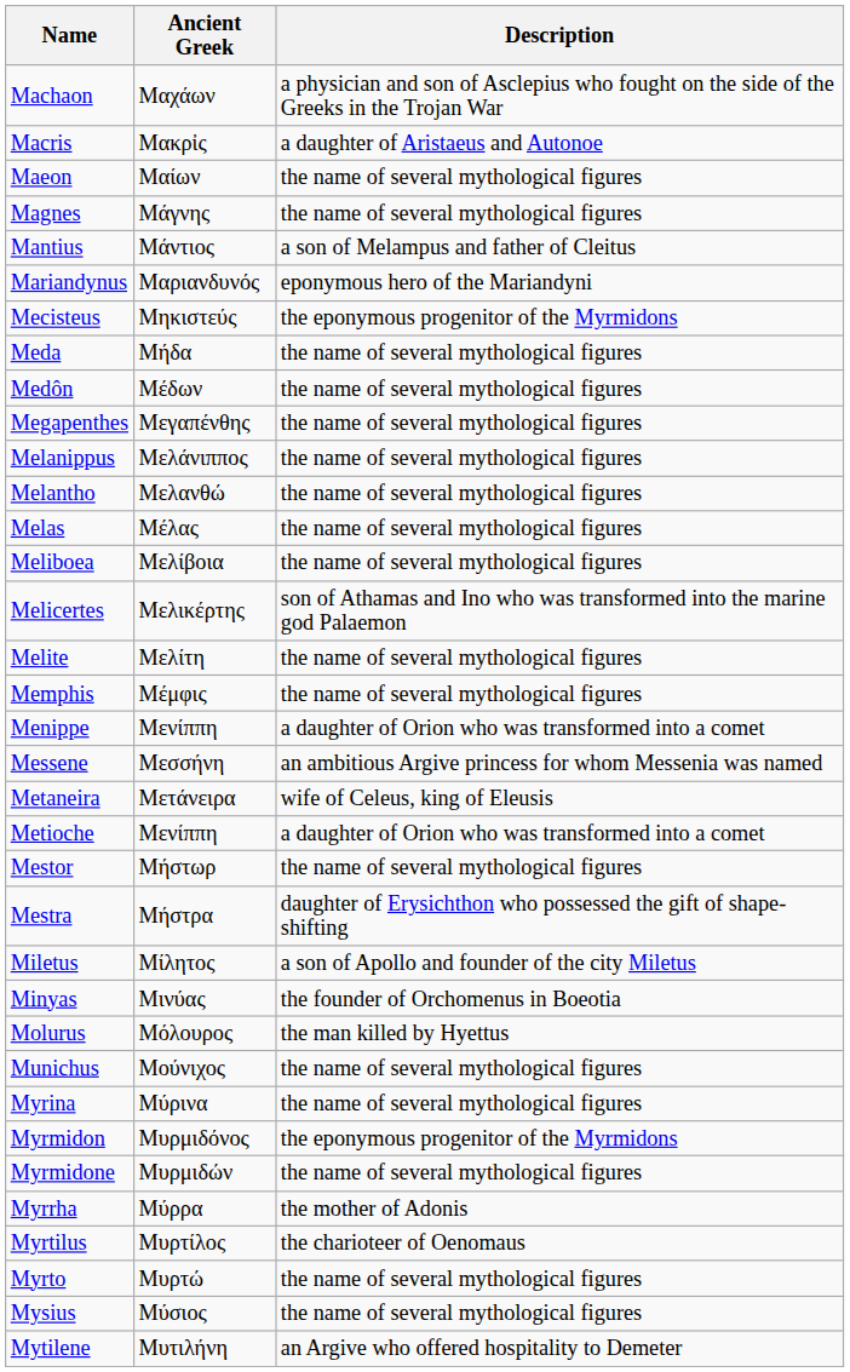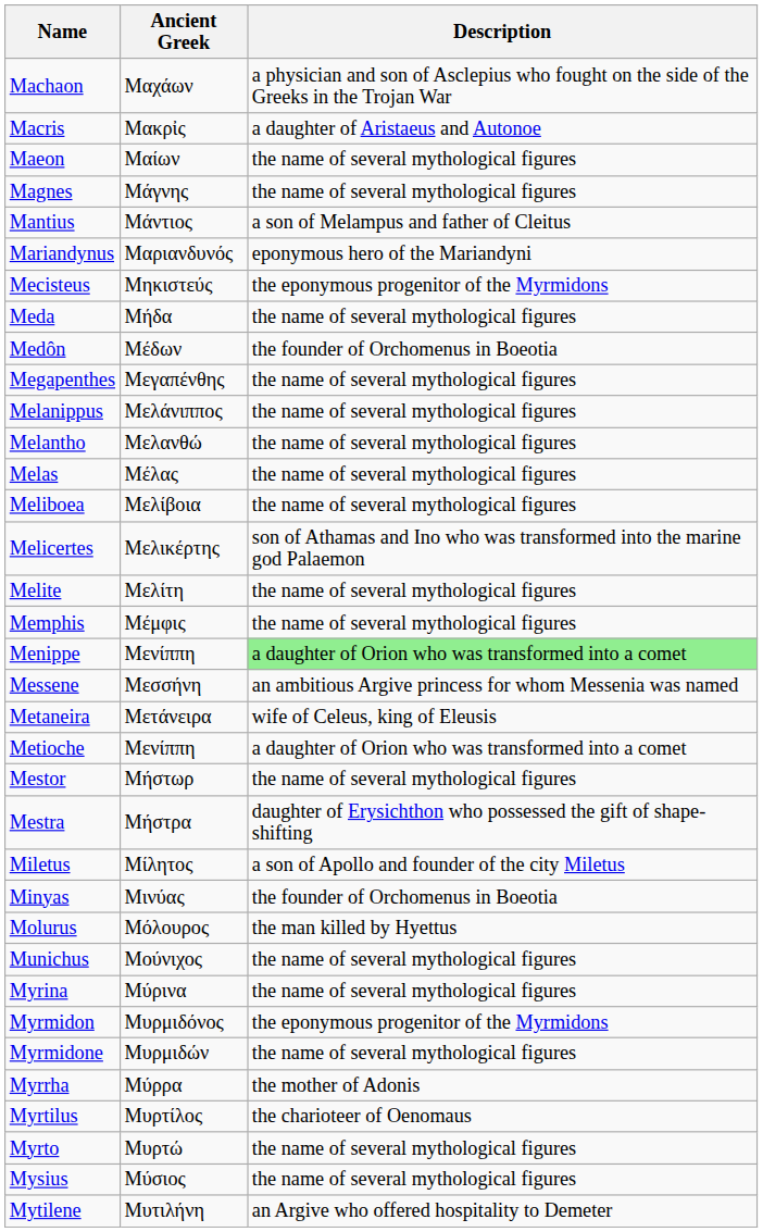Medôn | Description: the name of several mythological figures -> the founder of Orchomenus in Boeotia
Menippe | Description: no background -> lightgreen background
